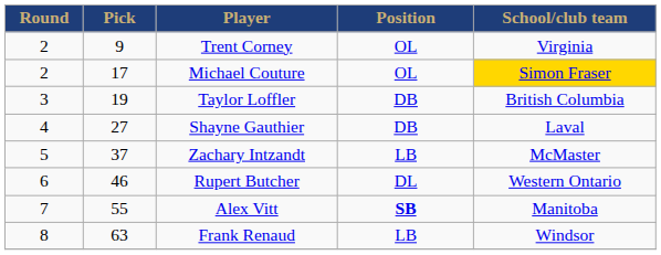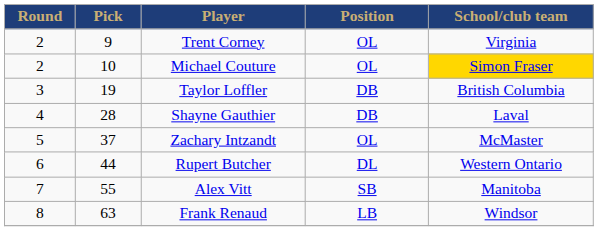Michael Couture | Pick: 17 -> 10
Shayne Gauthier | Pick: 27 -> 28
Zachary Intzandt | Position: LB -> OL
Rupert Butcher | Pick: 46 -> 44
Alex Vitt | Position: bold -> normal
